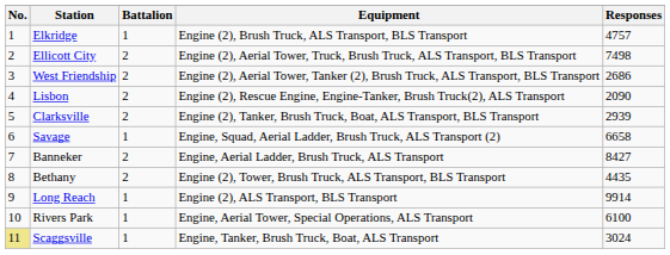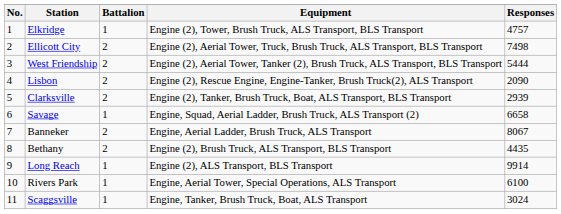Elkridge | Equipment: Engine (2), Brush Truck, ALS Transport, BLS Transport -> Engine (2), Tower, Brush Truck, ALS Transport, BLS Transport
West Friendship | Responses: 2686 -> 5444
Banneker | Responses: 8427 -> 8067
Bethany | Equipment: Engine (2), Tower, Brush Truck, ALS Transport, BLS Transport -> Engine (2), Brush Truck, ALS Transport, BLS Transport
Scaggsville | No.: khaki background -> no background
